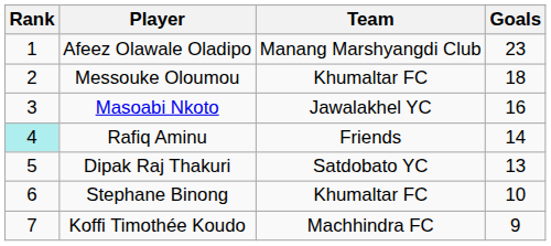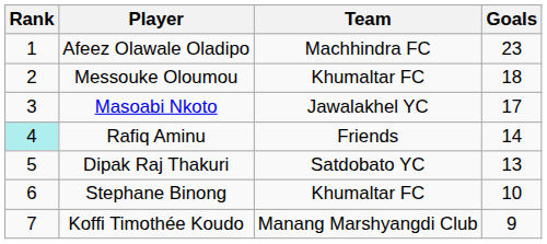Afeez Olawale Oladipo | Team: Manang Marshyangdi Club -> Machhindra FC
Masoabi Nkoto | Goals: 16 -> 17
Koffi Timothée Koudo | Team: Machhindra FC -> Manang Marshyangdi Club
